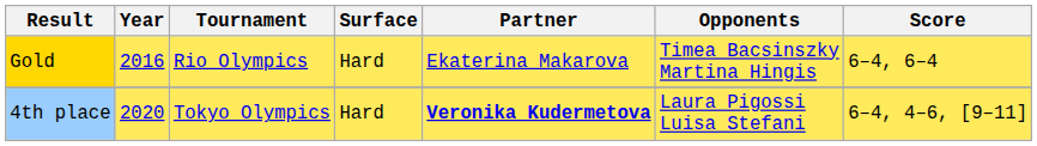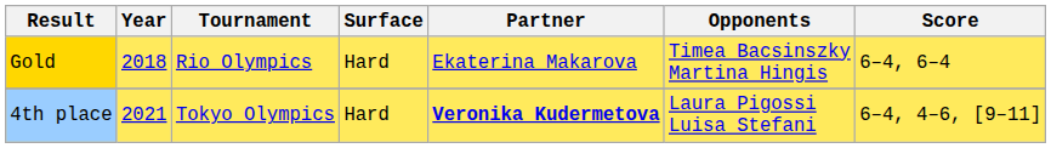Gold | Year: 2016 -> 2018
4th place | Year: 2020 -> 2021
